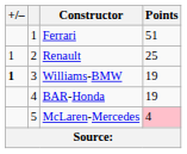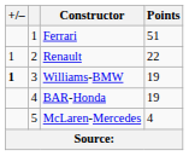Renault | Points: 25 -> 22
McLaren-Mercedes | Points: pink background -> no background
